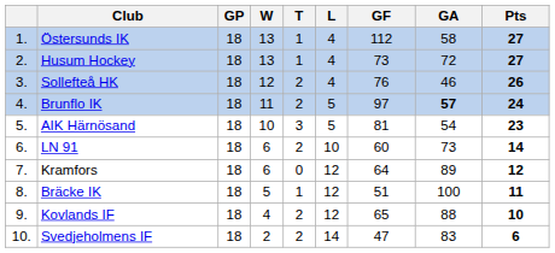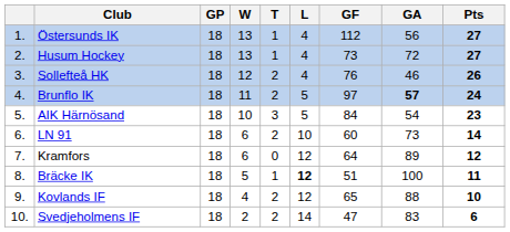Östersunds IK | GA: 58 -> 56
AIK Härnösand | GF: 81 -> 84
Bräcke IK | L: normal -> bold
